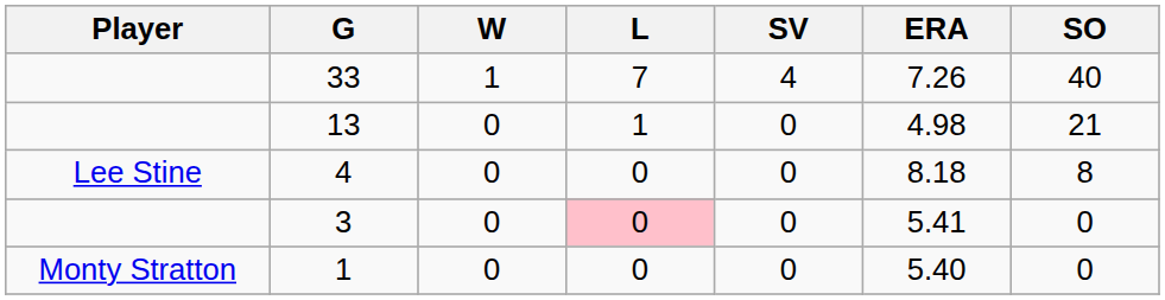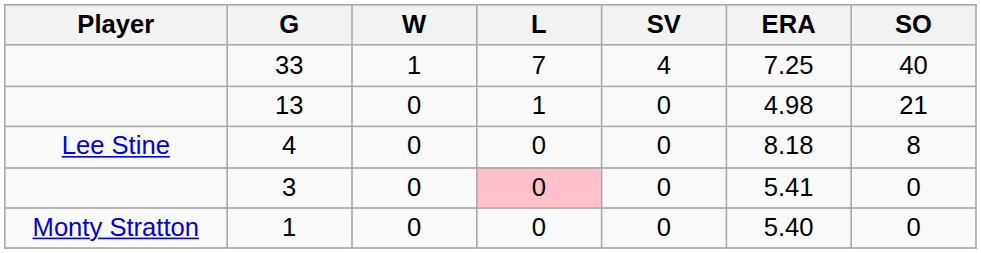33 | ERA: 7.26 -> 7.25
